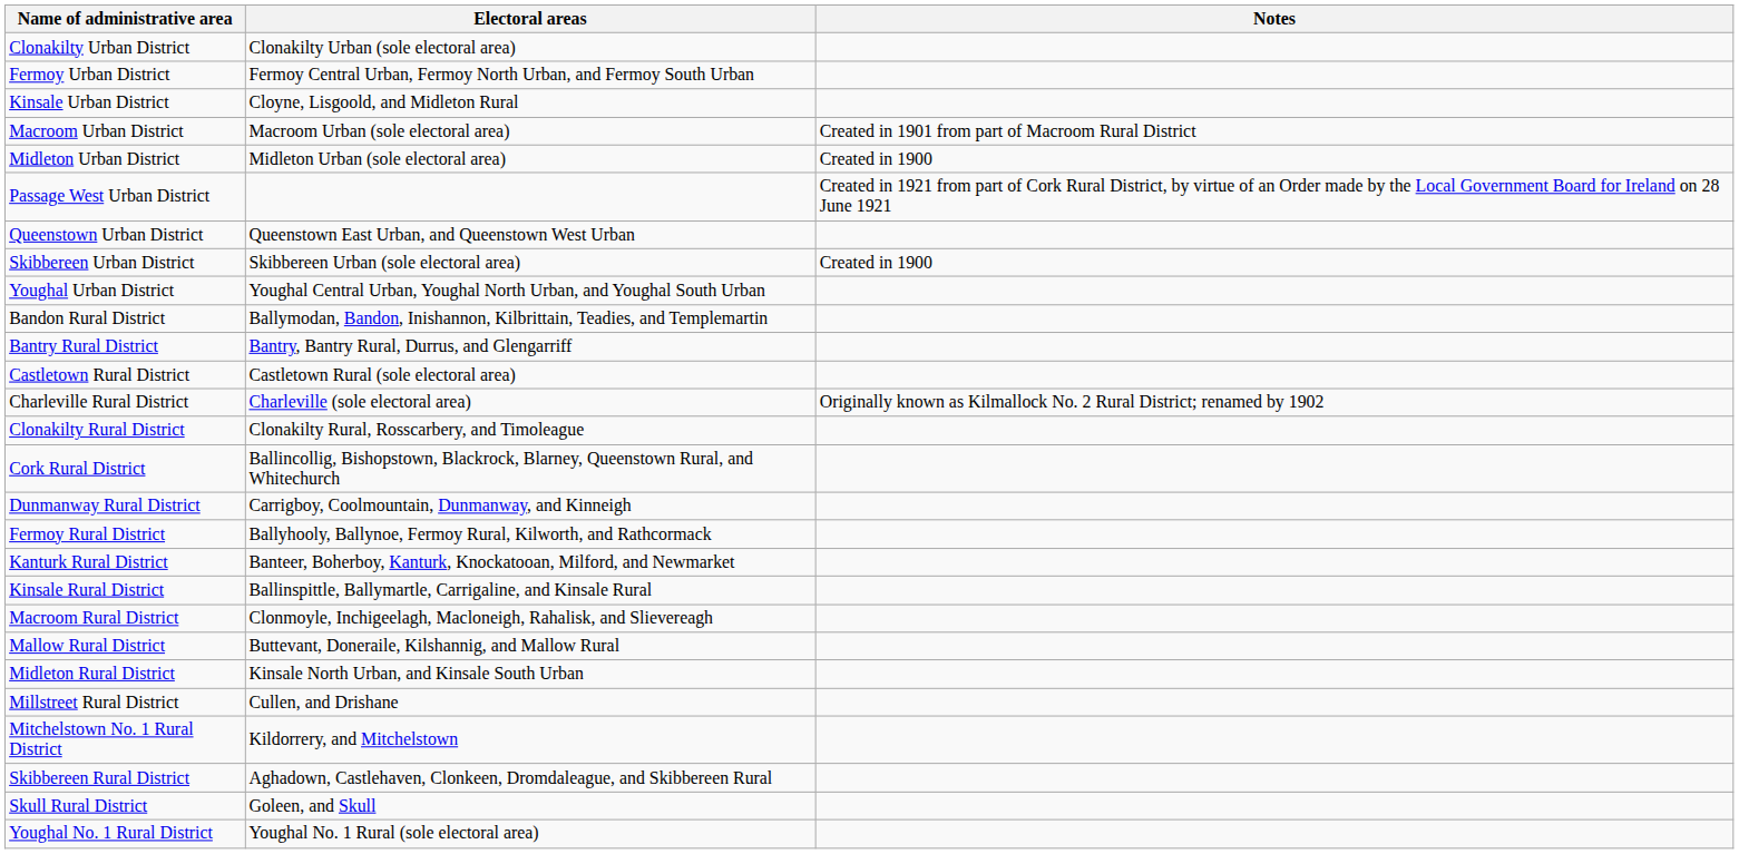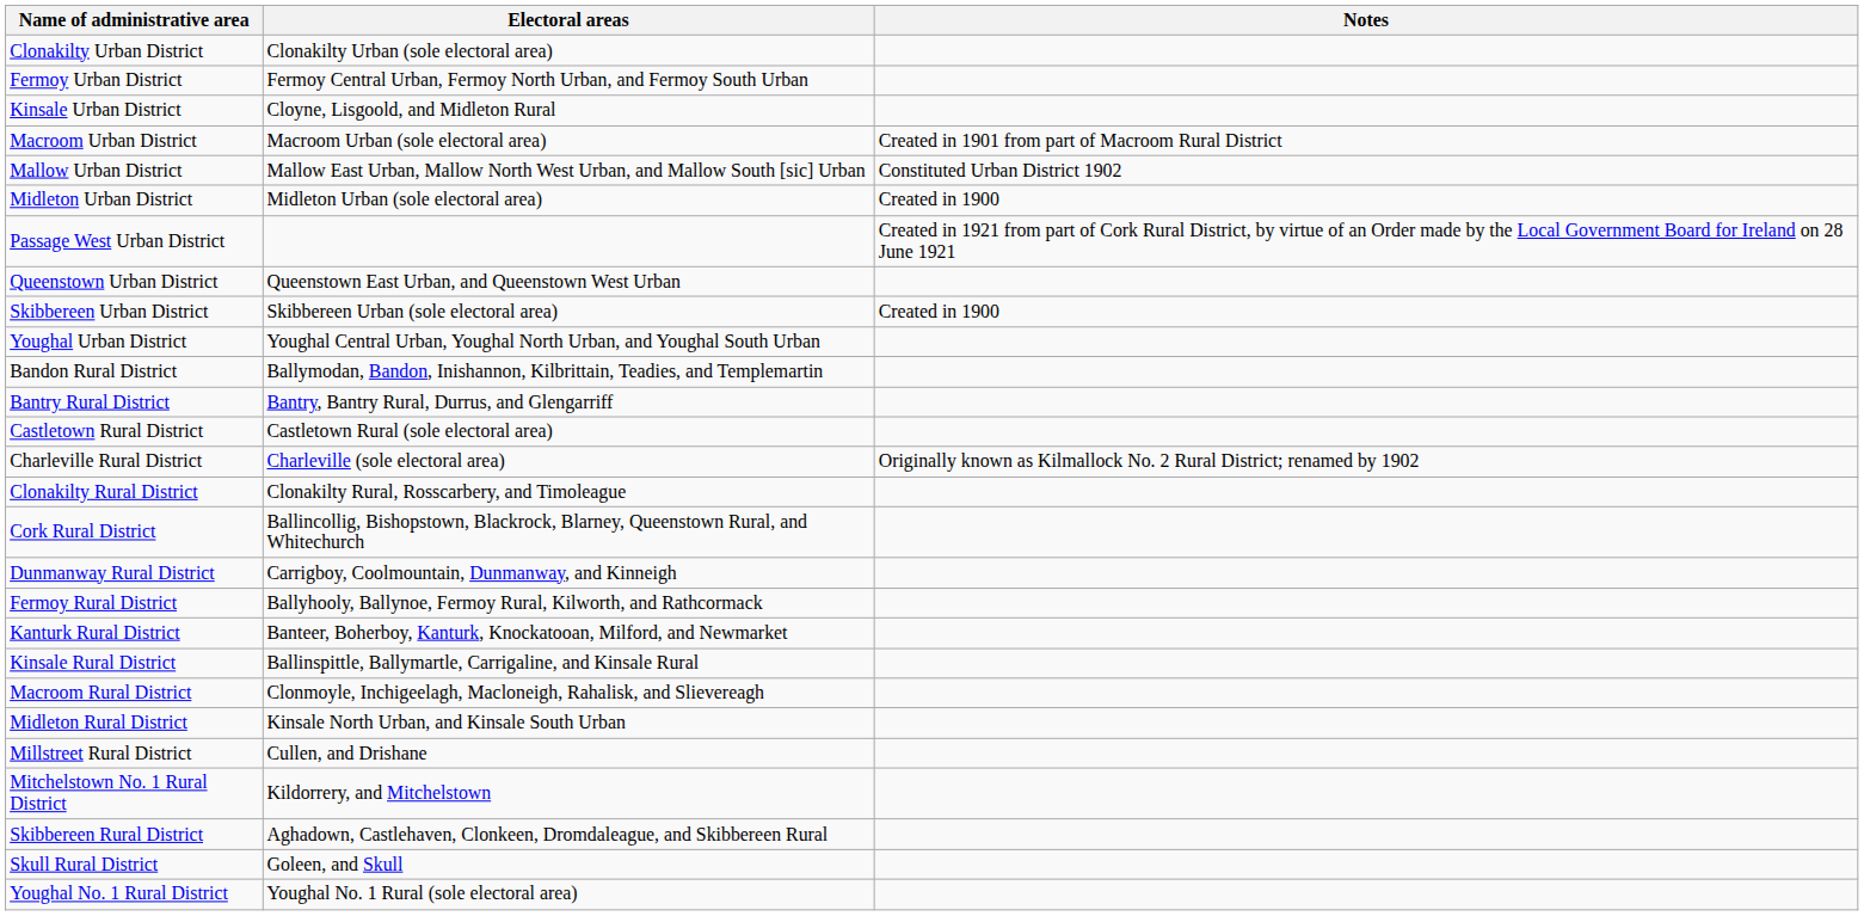+ row: Mallow Urban District | Mallow East Urban, Mallow North West Urban, and Mallow South [sic] Urban | Constituted Urban District 1902
- row: Mallow Rural District | Buttevant, Doneraile, Kilshannig, and Mallow Rural
